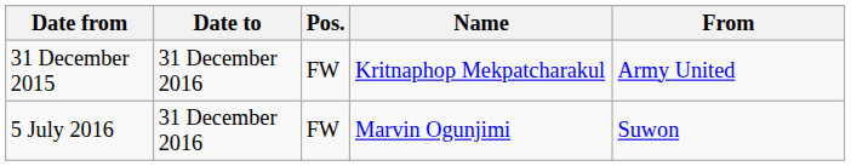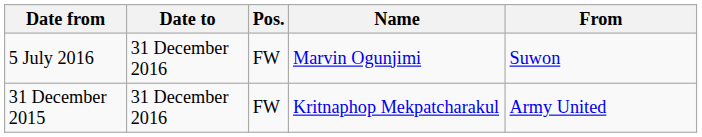rows swapped: 31 December 2015 <-> 5 July 2016
